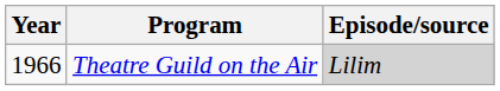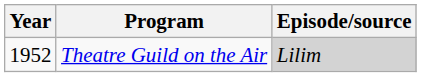Theatre Guild on the Air | Year: 1966 -> 1952
